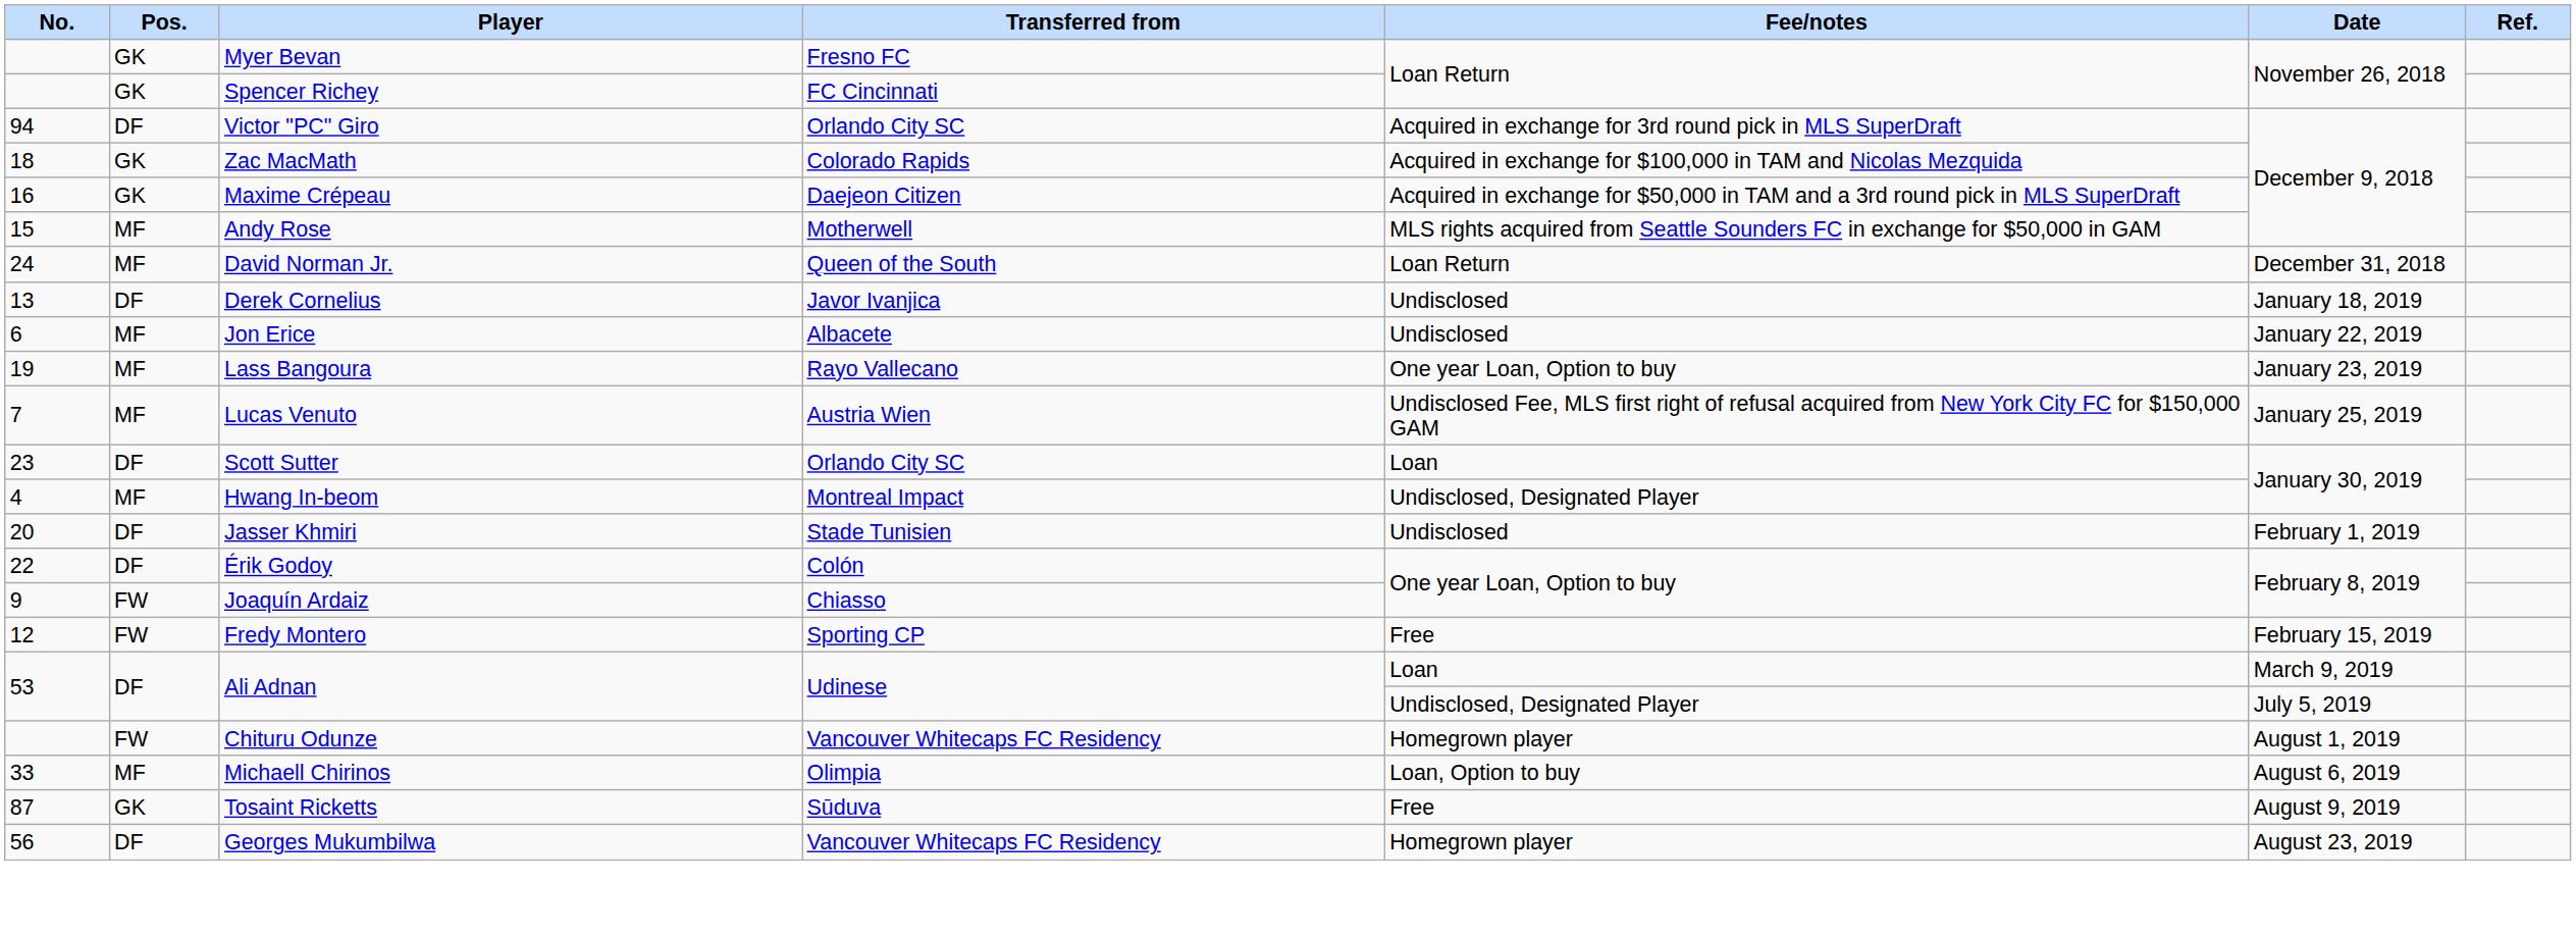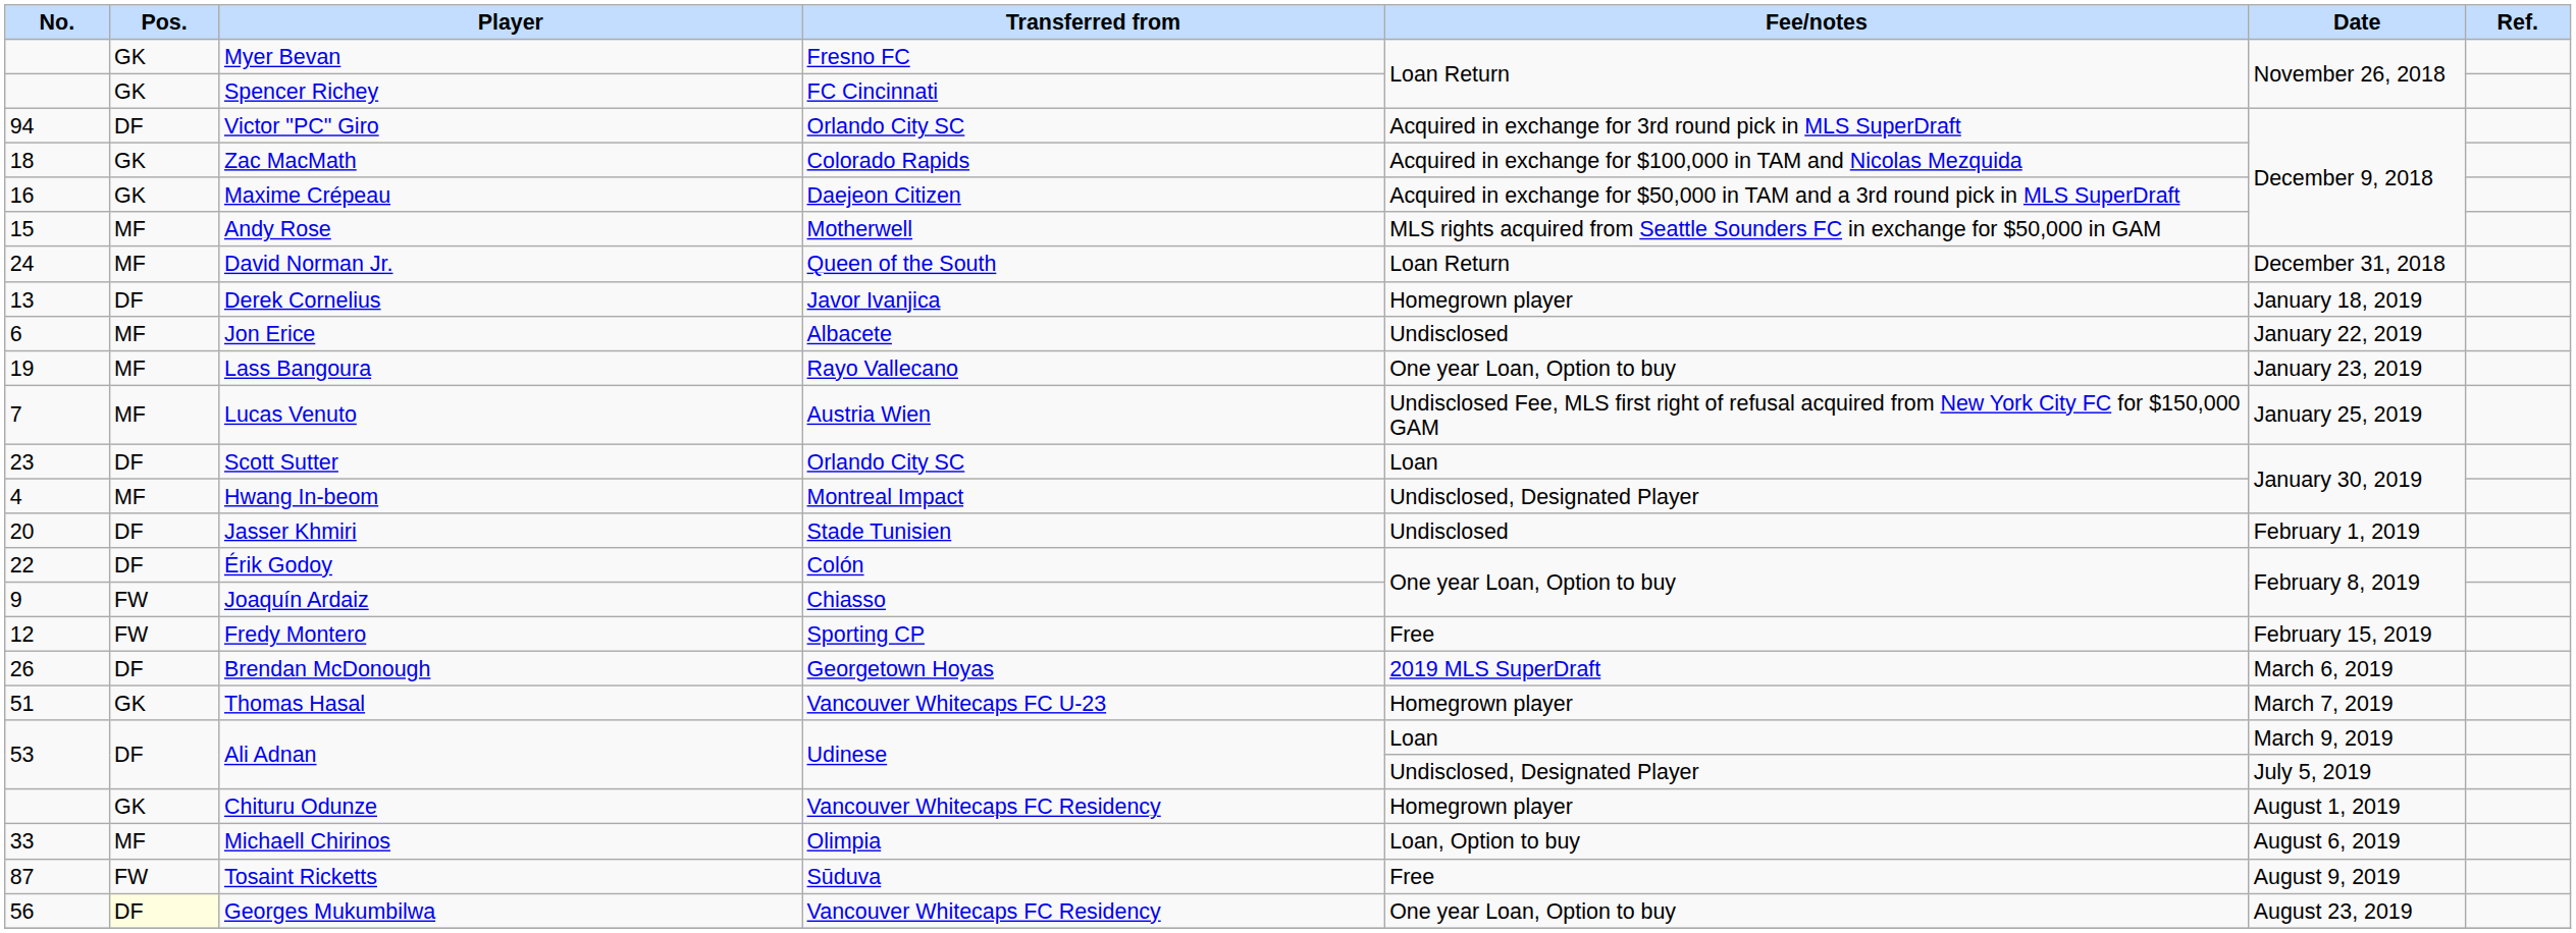Derek Cornelius | Fee/notes: Undisclosed -> Homegrown player
+ row: 26 | DF | Brendan McDonough | Georgetown Hoyas | 2019 MLS SuperDraft | March 6, 2019
+ row: 51 | GK | Thomas Hasal | Vancouver Whitecaps FC U-23 | Homegrown player | March 7, 2019
Chituru Odunze | Pos.: FW -> GK
Tosaint Ricketts | Pos.: GK -> FW
Georges Mukumbilwa | Pos.: no background -> lightyellow background
Georges Mukumbilwa | Fee/notes: Homegrown player -> One year Loan, Option to buy
